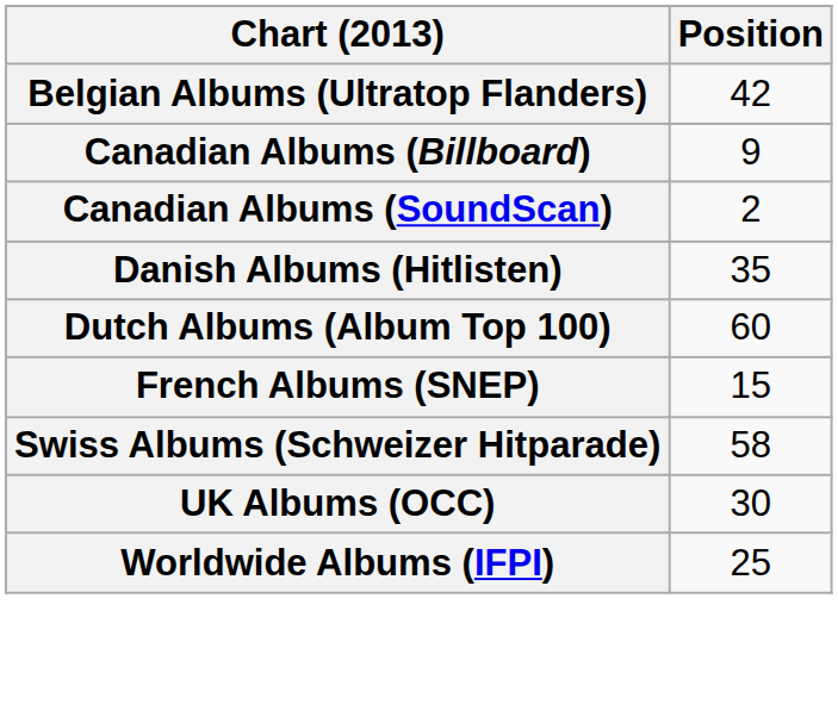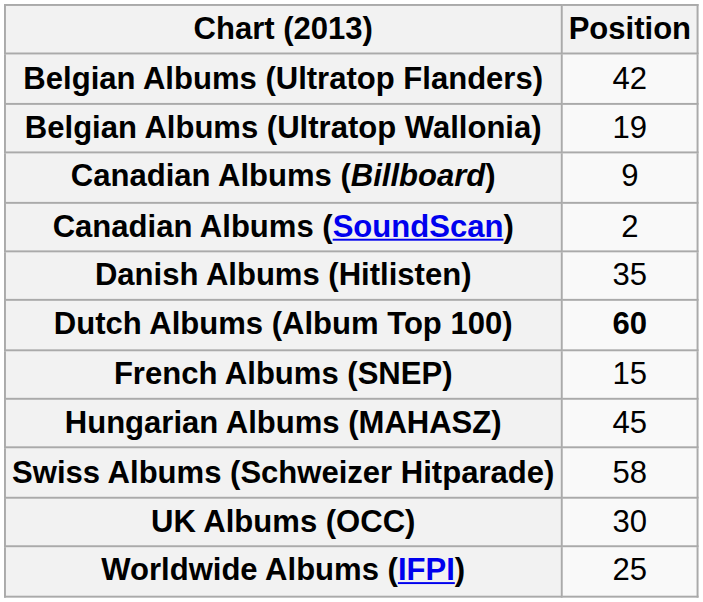+ row: Belgian Albums (Ultratop Wallonia) | 19
Dutch Albums (Album Top 100) | Position: normal -> bold
+ row: Hungarian Albums (MAHASZ) | 45
